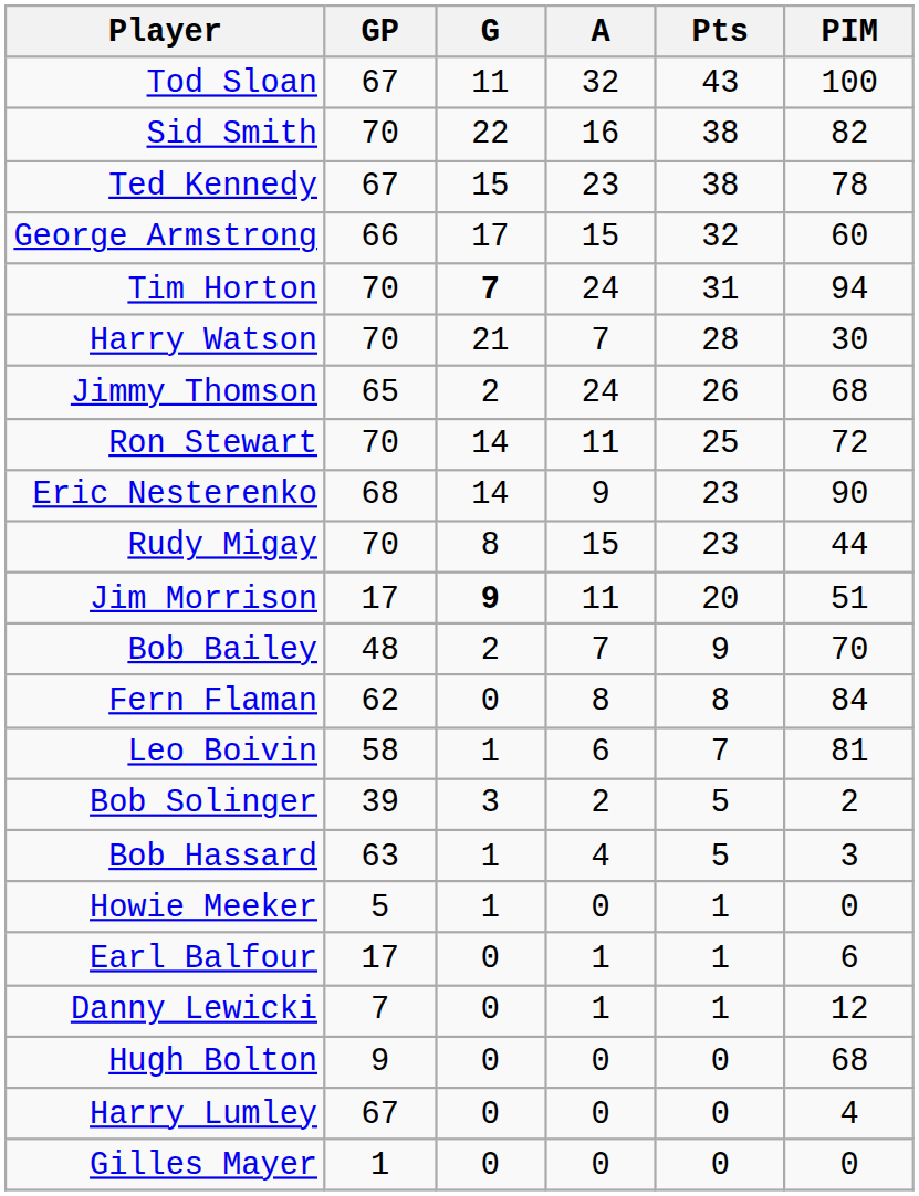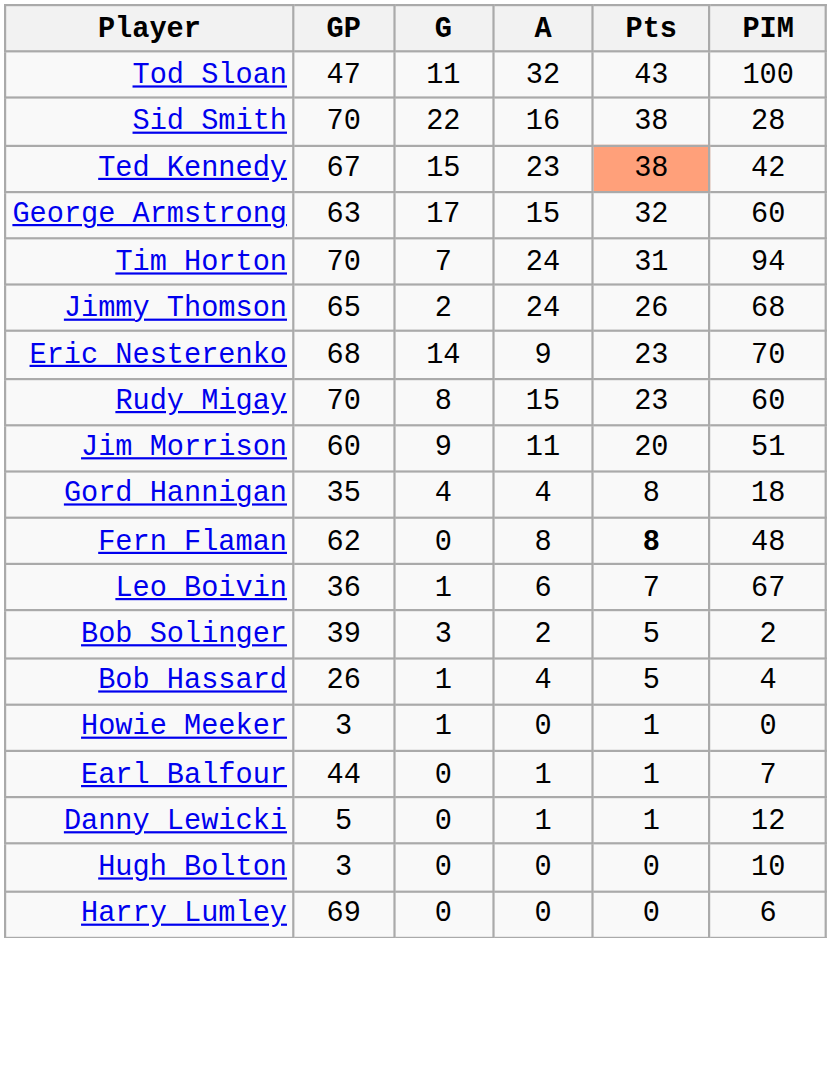Tod Sloan | GP: 67 -> 47
Sid Smith | PIM: 82 -> 28
Ted Kennedy | Pts: no background -> lightsalmon background
Ted Kennedy | PIM: 78 -> 42
George Armstrong | GP: 66 -> 63
Tim Horton | G: bold -> normal
- row: Harry Watson | 70 | 21 | 7 | 28 | 30
- row: Ron Stewart | 70 | 14 | 11 | 25 | 72
Eric Nesterenko | PIM: 90 -> 70
Rudy Migay | PIM: 44 -> 60
Jim Morrison | GP: 17 -> 60
Jim Morrison | G: bold -> normal
- row: Bob Bailey | 48 | 2 | 7 | 9 | 70
+ row: Gord Hannigan | 35 | 4 | 4 | 8 | 18
Fern Flaman | Pts: normal -> bold
Fern Flaman | PIM: 84 -> 48
Leo Boivin | GP: 58 -> 36
Leo Boivin | PIM: 81 -> 67
Bob Hassard | GP: 63 -> 26
Bob Hassard | PIM: 3 -> 4
Howie Meeker | GP: 5 -> 3
Earl Balfour | GP: 17 -> 44
Earl Balfour | PIM: 6 -> 7
Danny Lewicki | GP: 7 -> 5
Hugh Bolton | GP: 9 -> 3
Hugh Bolton | PIM: 68 -> 10
Harry Lumley | GP: 67 -> 69
Harry Lumley | PIM: 4 -> 6
- row: Gilles Mayer | 1 | 0 | 0 | 0 | 0
